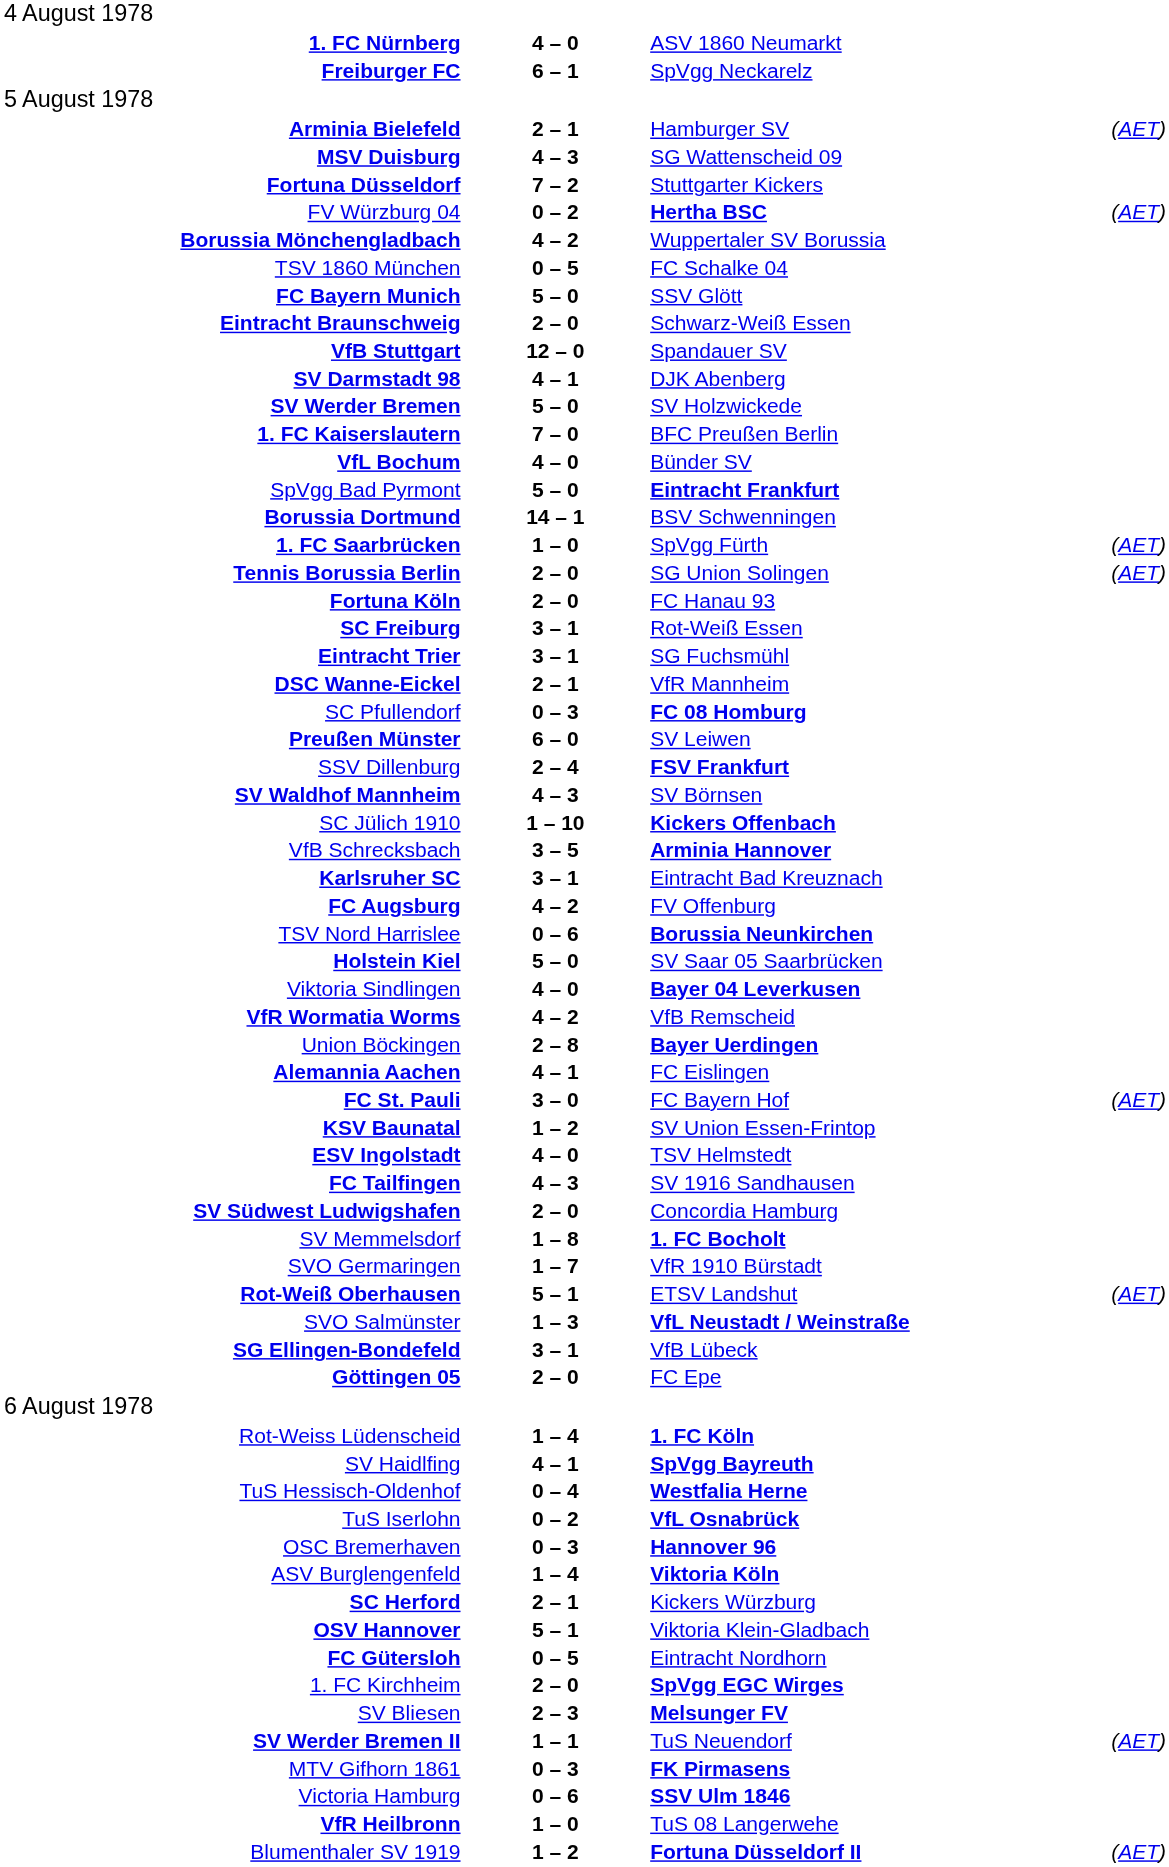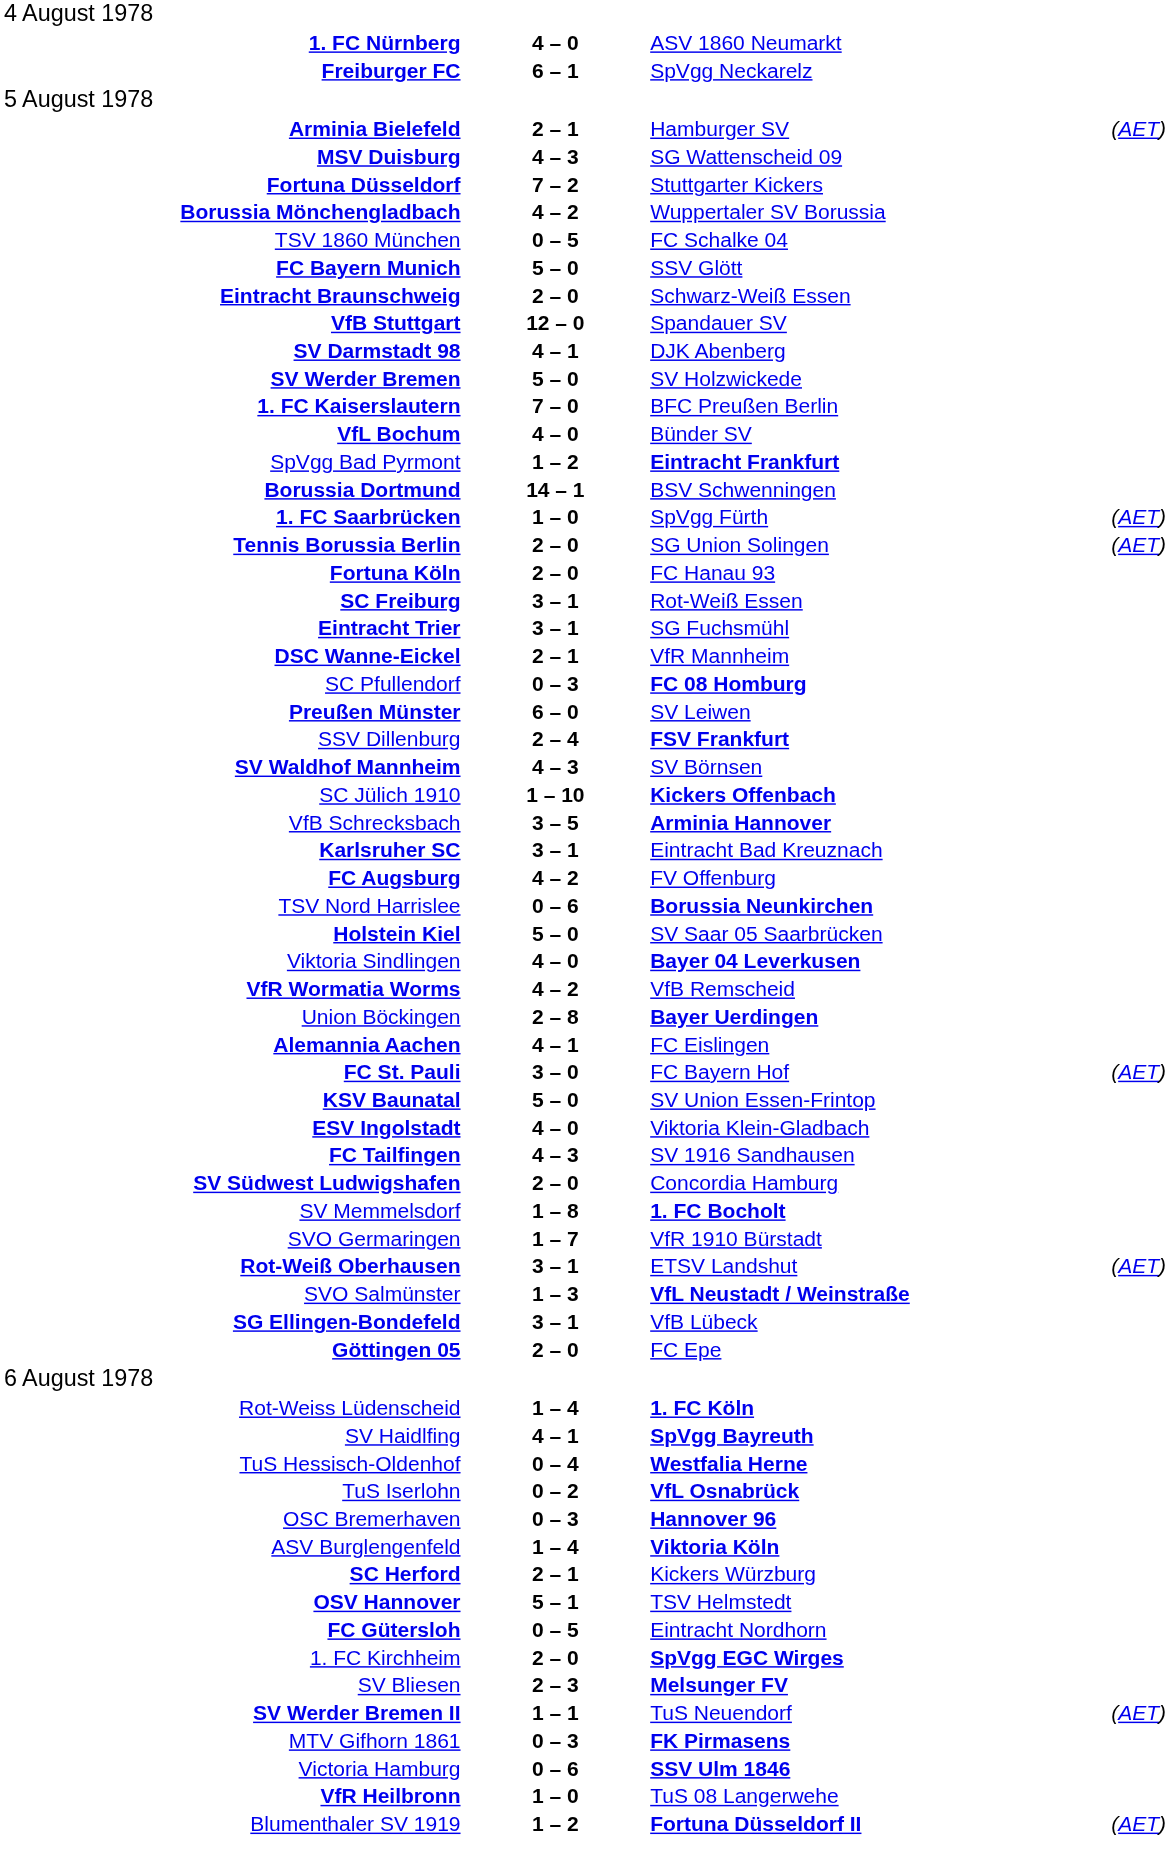- row: FV Würzburg 04 | 0 – 2 | Hertha BSC | (AET)
SpVgg Bad Pyrmont | column 2: 5 – 0 -> 1 – 2
KSV Baunatal | column 2: 1 – 2 -> 5 – 0
ESV Ingolstadt | column 3: TSV Helmstedt -> Viktoria Klein-Gladbach
Rot-Weiß Oberhausen | column 2: 5 – 1 -> 3 – 1
OSV Hannover | column 3: Viktoria Klein-Gladbach -> TSV Helmstedt
